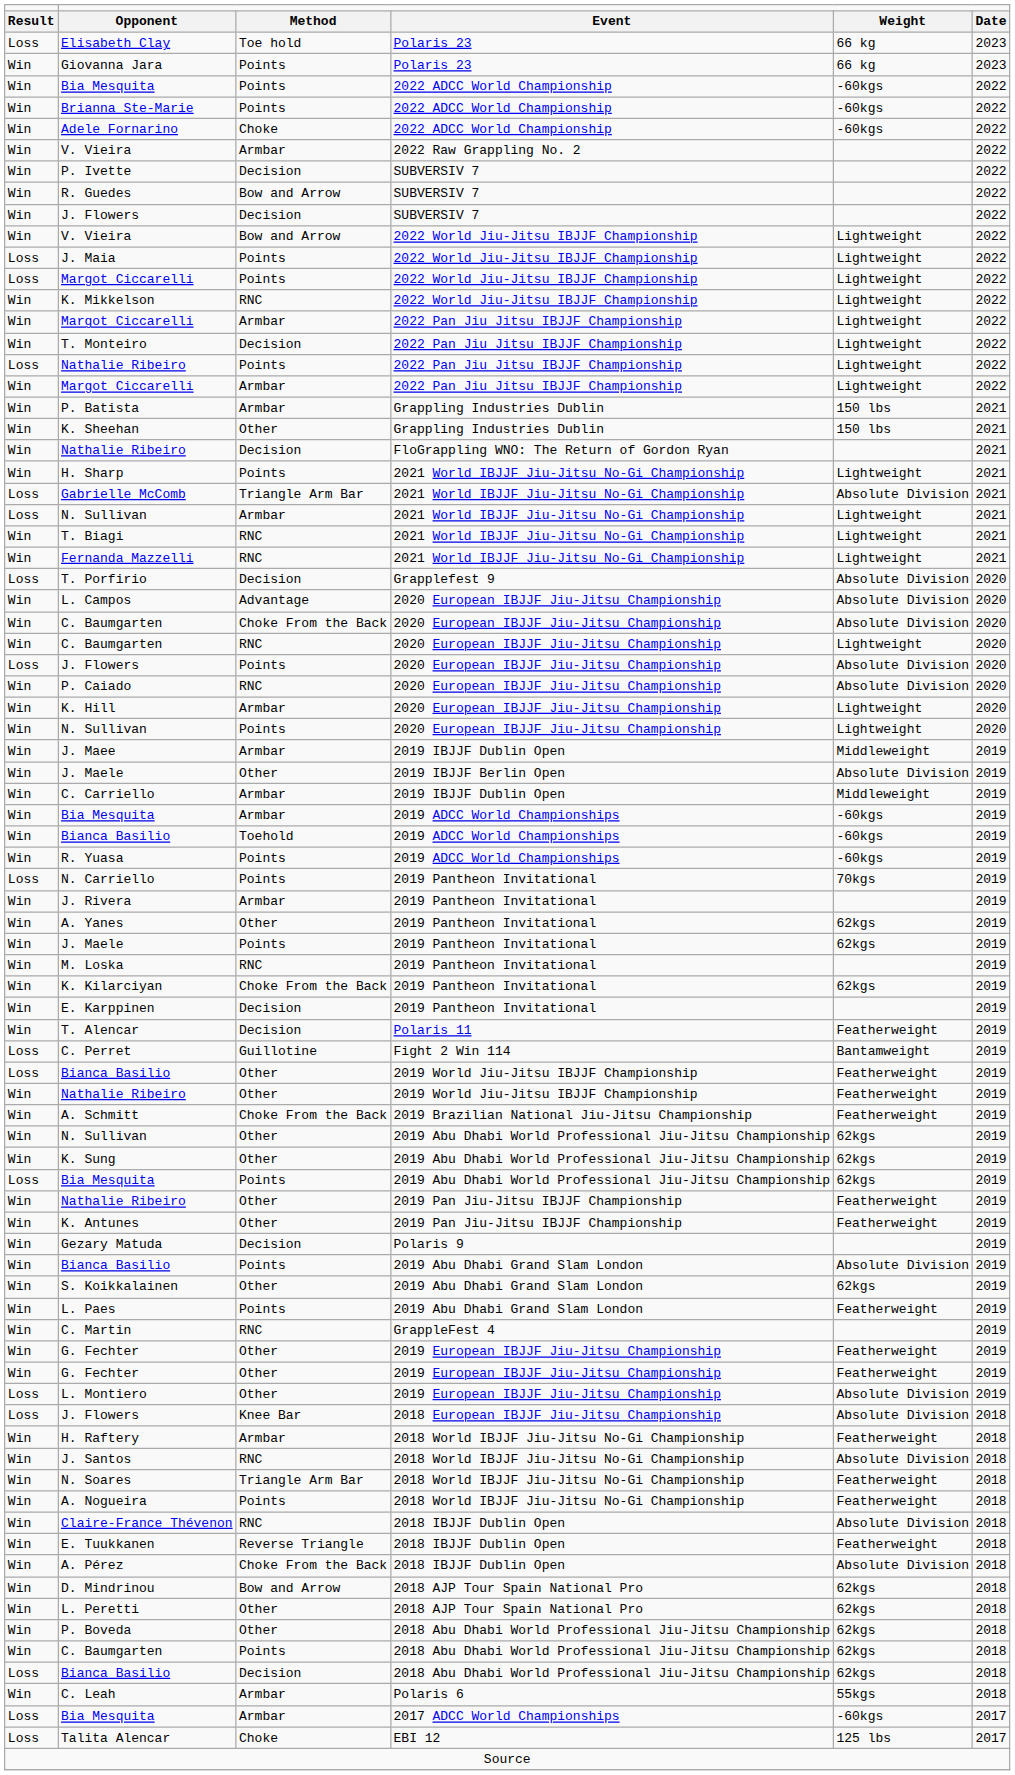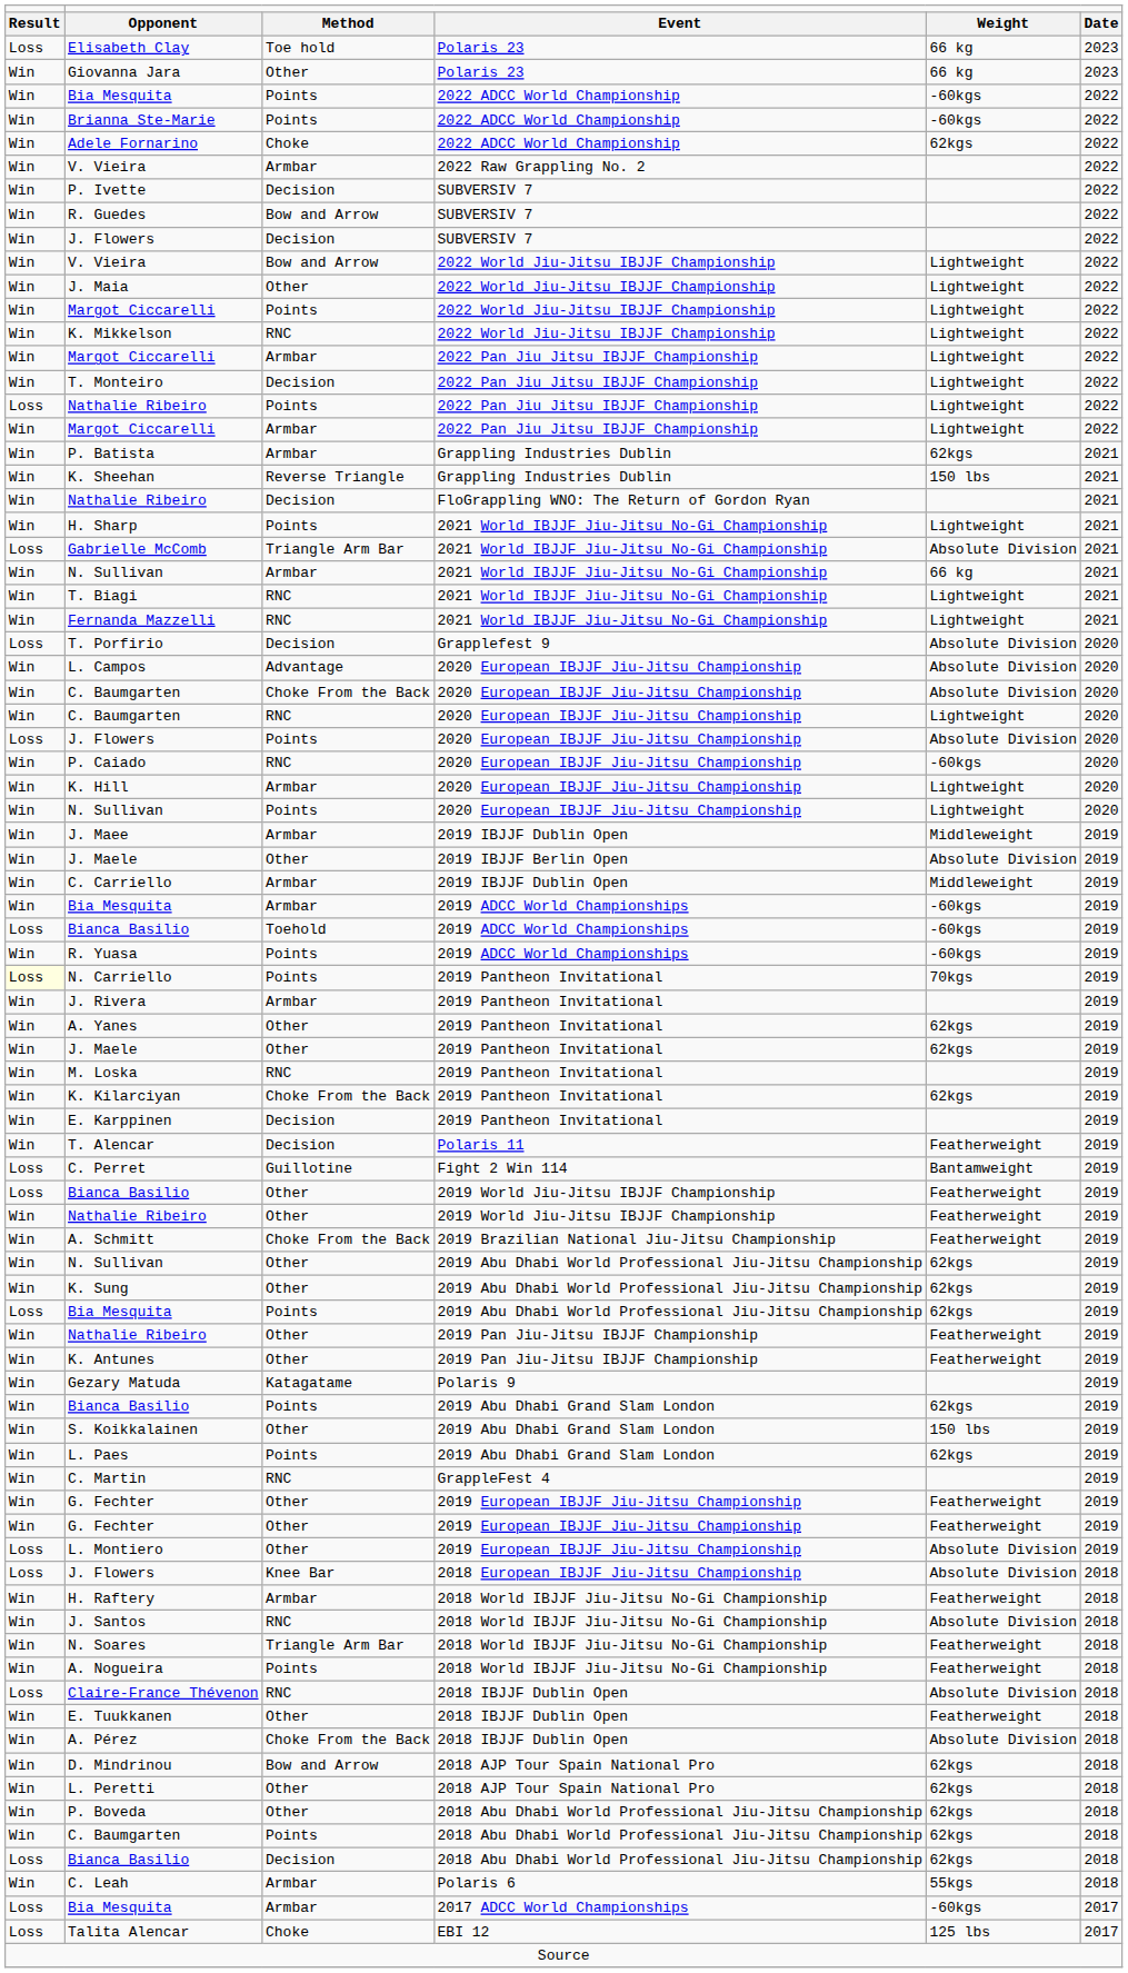Giovanna Jara | column 3: Points -> Other
Adele Fornarino | column 5: -60kgs -> 62kgs
J. Maia | column 1: Loss -> Win
J. Maia | column 3: Points -> Other
Margot Ciccarelli / 2022 World Jiu-Jitsu IBJJF Championship | column 1: Loss -> Win
P. Batista | column 5: 150 lbs -> 62kgs
K. Sheehan | column 3: Other -> Reverse Triangle
N. Sullivan / 2021 World IBJJF Jiu-Jitsu No-Gi Championship | column 1: Loss -> Win
N. Sullivan / 2021 World IBJJF Jiu-Jitsu No-Gi Championship | column 5: Lightweight -> 66 kg
P. Caiado | column 5: Absolute Division -> -60kgs
Bianca Basilio / 2019 ADCC World Championships | column 1: Win -> Loss
N. Carriello | column 1: no background -> lightyellow background
J. Maele / 2019 Pantheon Invitational | column 3: Points -> Other
Gezary Matuda | column 3: Decision -> Katagatame
Bianca Basilio / 2019 Abu Dhabi Grand Slam London | column 5: Absolute Division -> 62kgs
S. Koikkalainen | column 5: 62kgs -> 150 lbs
L. Paes | column 5: Featherweight -> 62kgs
Claire-France Thévenon | column 1: Win -> Loss
E. Tuukkanen | column 3: Reverse Triangle -> Other
